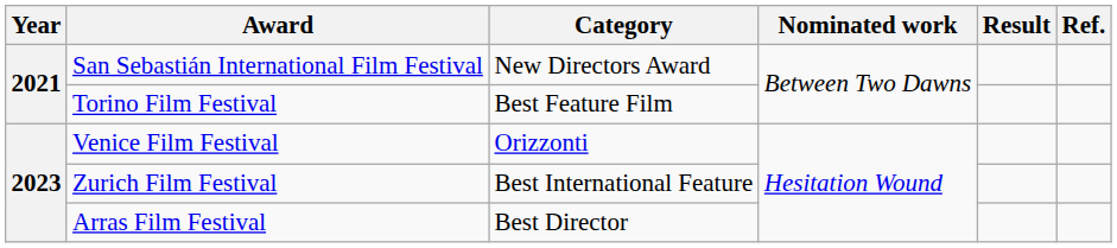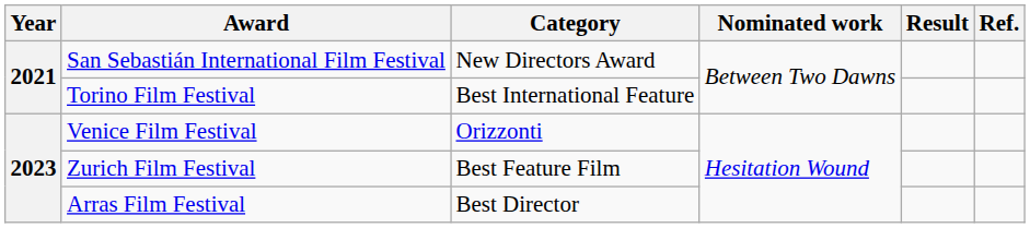Torino Film Festival | Category: Best Feature Film -> Best International Feature
Zurich Film Festival | Category: Best International Feature -> Best Feature Film
